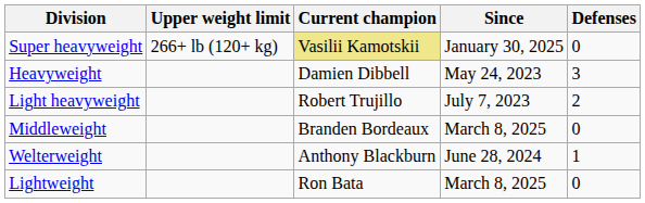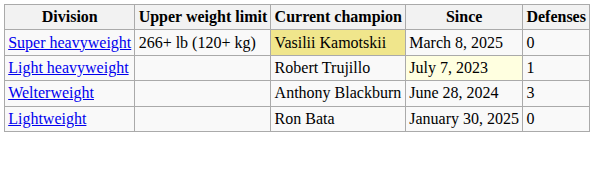Super heavyweight | Since: January 30, 2025 -> March 8, 2025
- row: Heavyweight | Damien Dibbell | May 24, 2023 | 3
Light heavyweight | Since: no background -> lightyellow background
Light heavyweight | Defenses: 2 -> 1
- row: Middleweight | Branden Bordeaux | March 8, 2025 | 0
Welterweight | Defenses: 1 -> 3
Lightweight | Since: March 8, 2025 -> January 30, 2025
